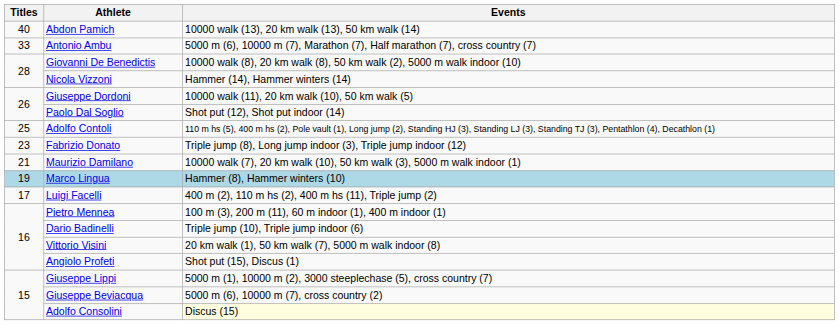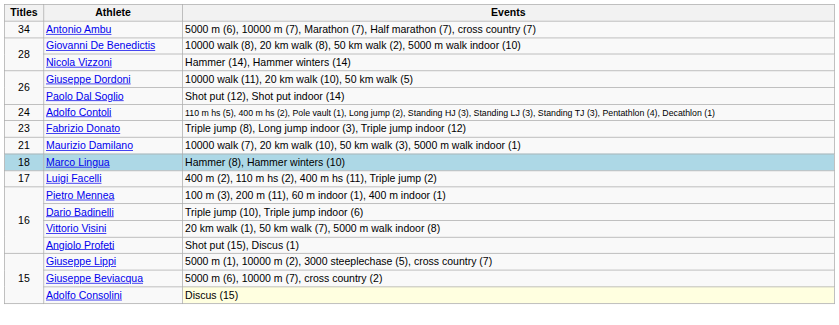- row: 40 | Abdon Pamich | 10000 walk (13), 20 km walk (13), 50 km walk (14)
Antonio Ambu | Titles: 33 -> 34
Adolfo Contoli | Titles: 25 -> 24
Marco Lingua | Titles: 19 -> 18
